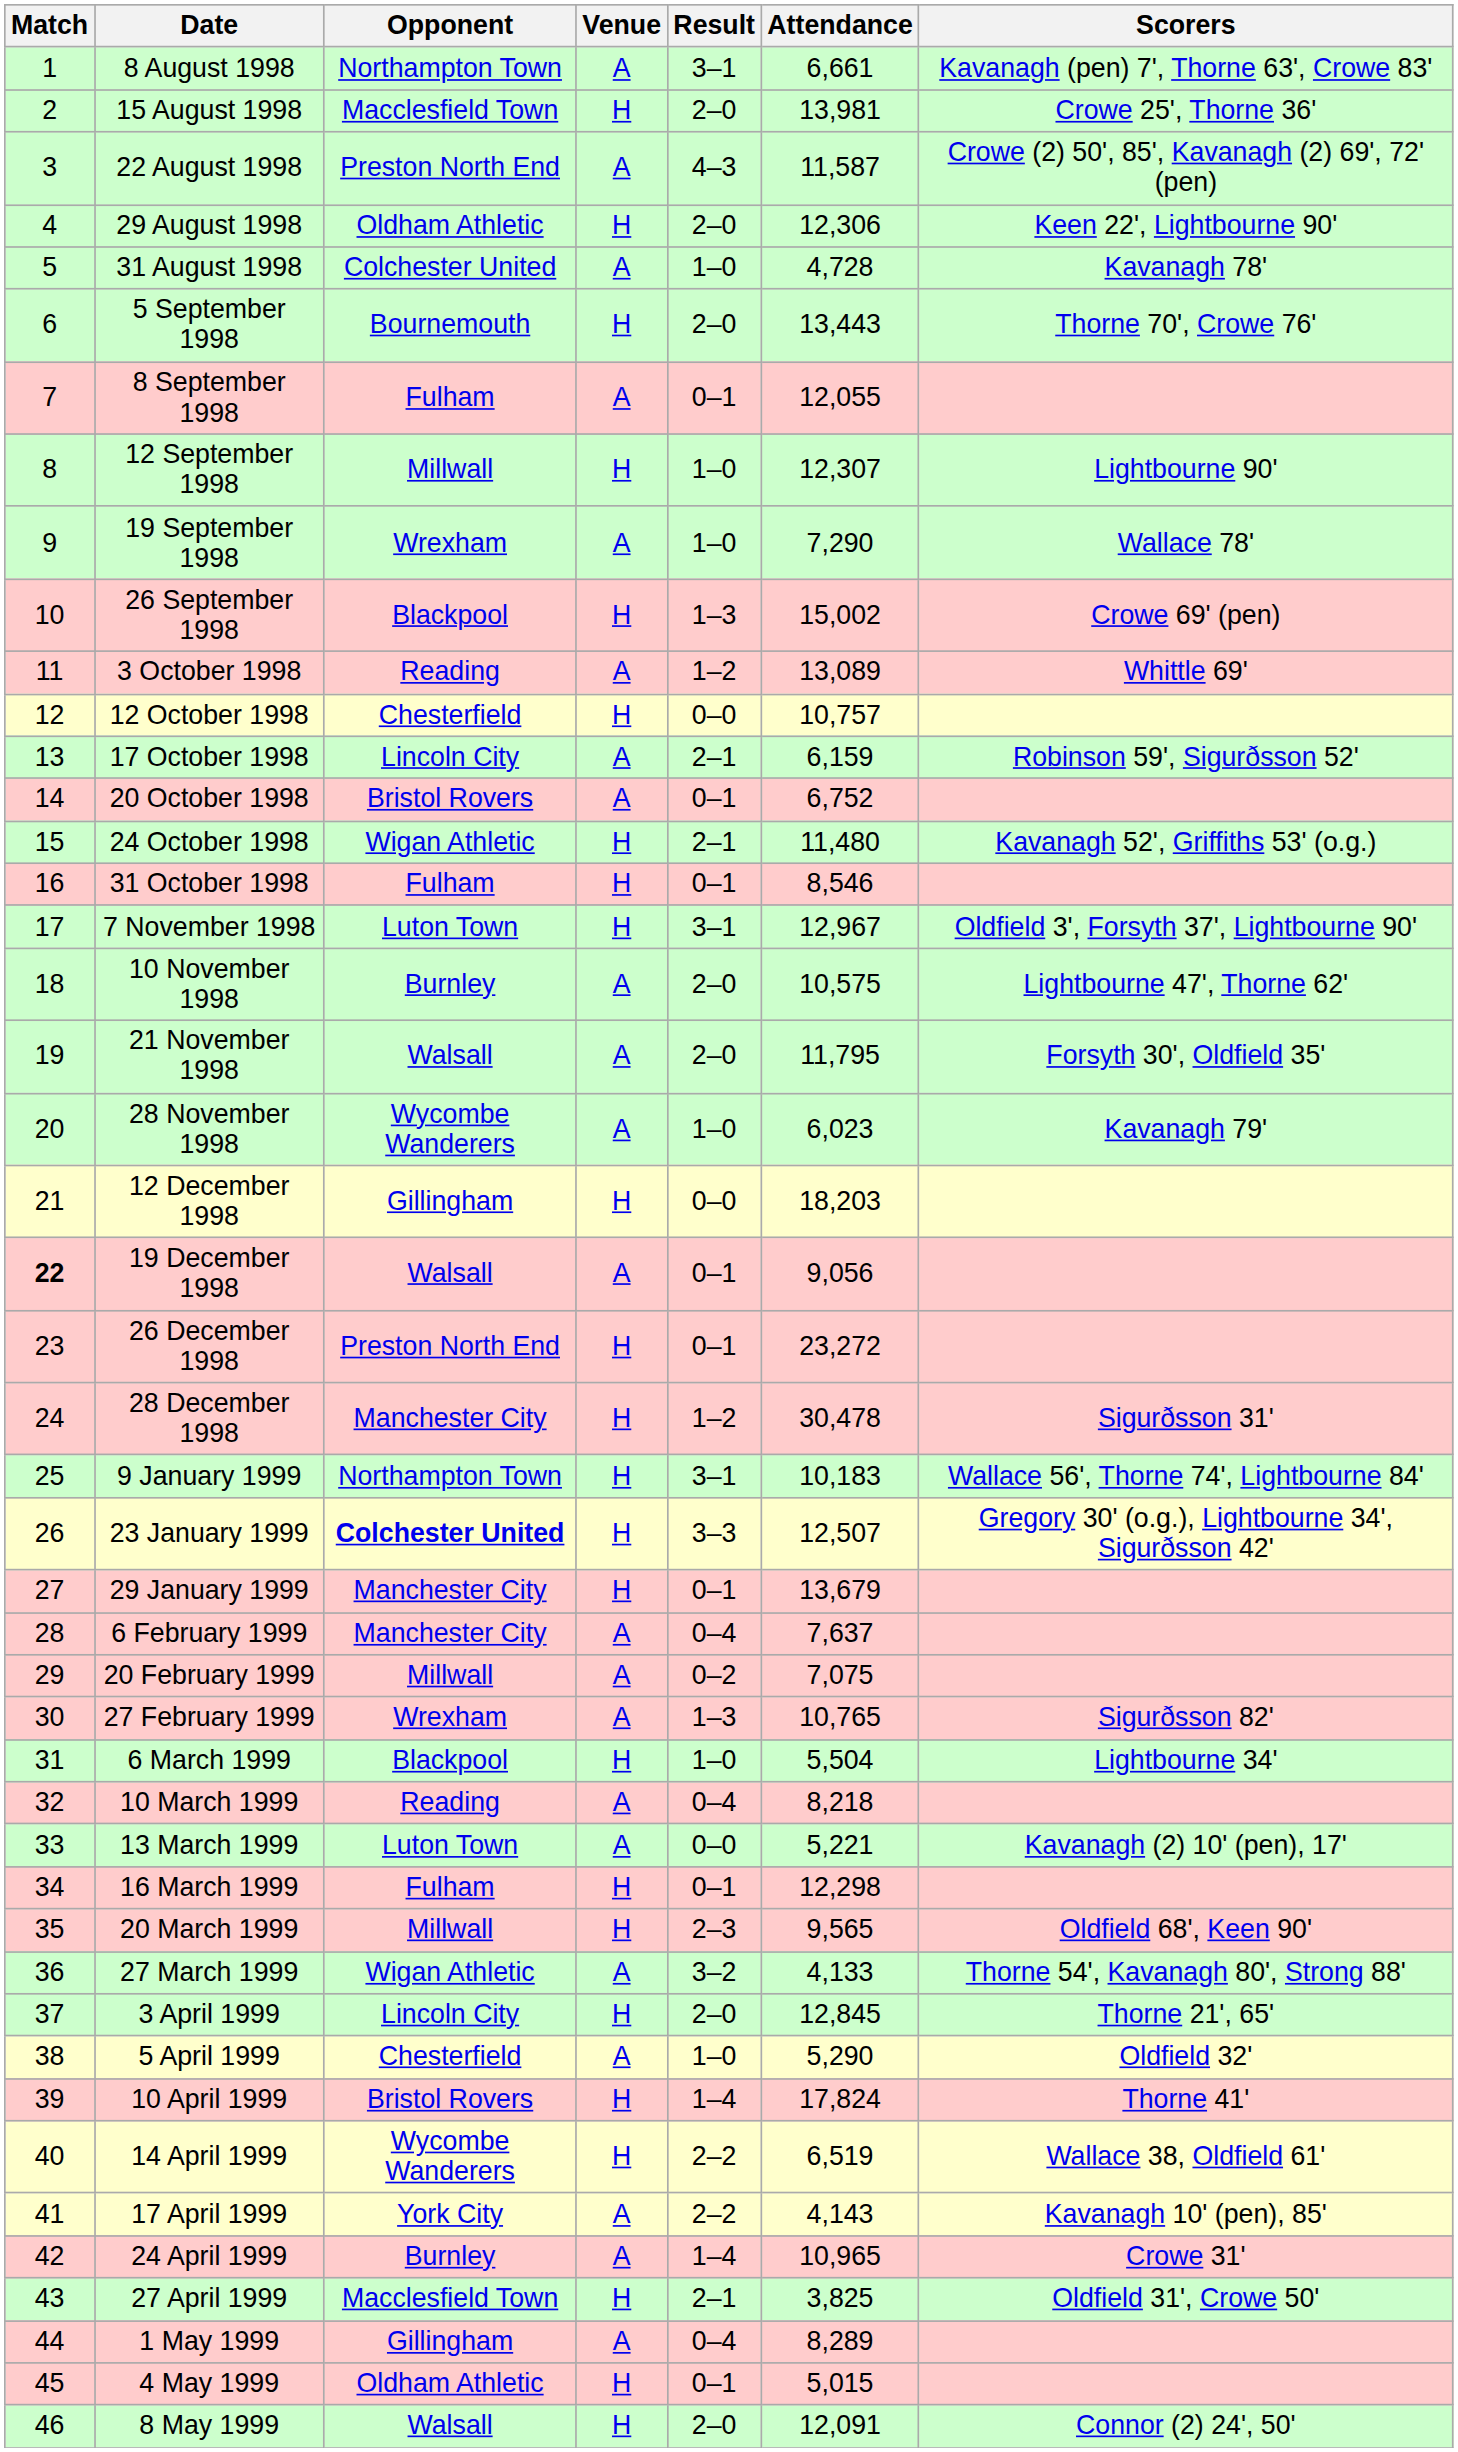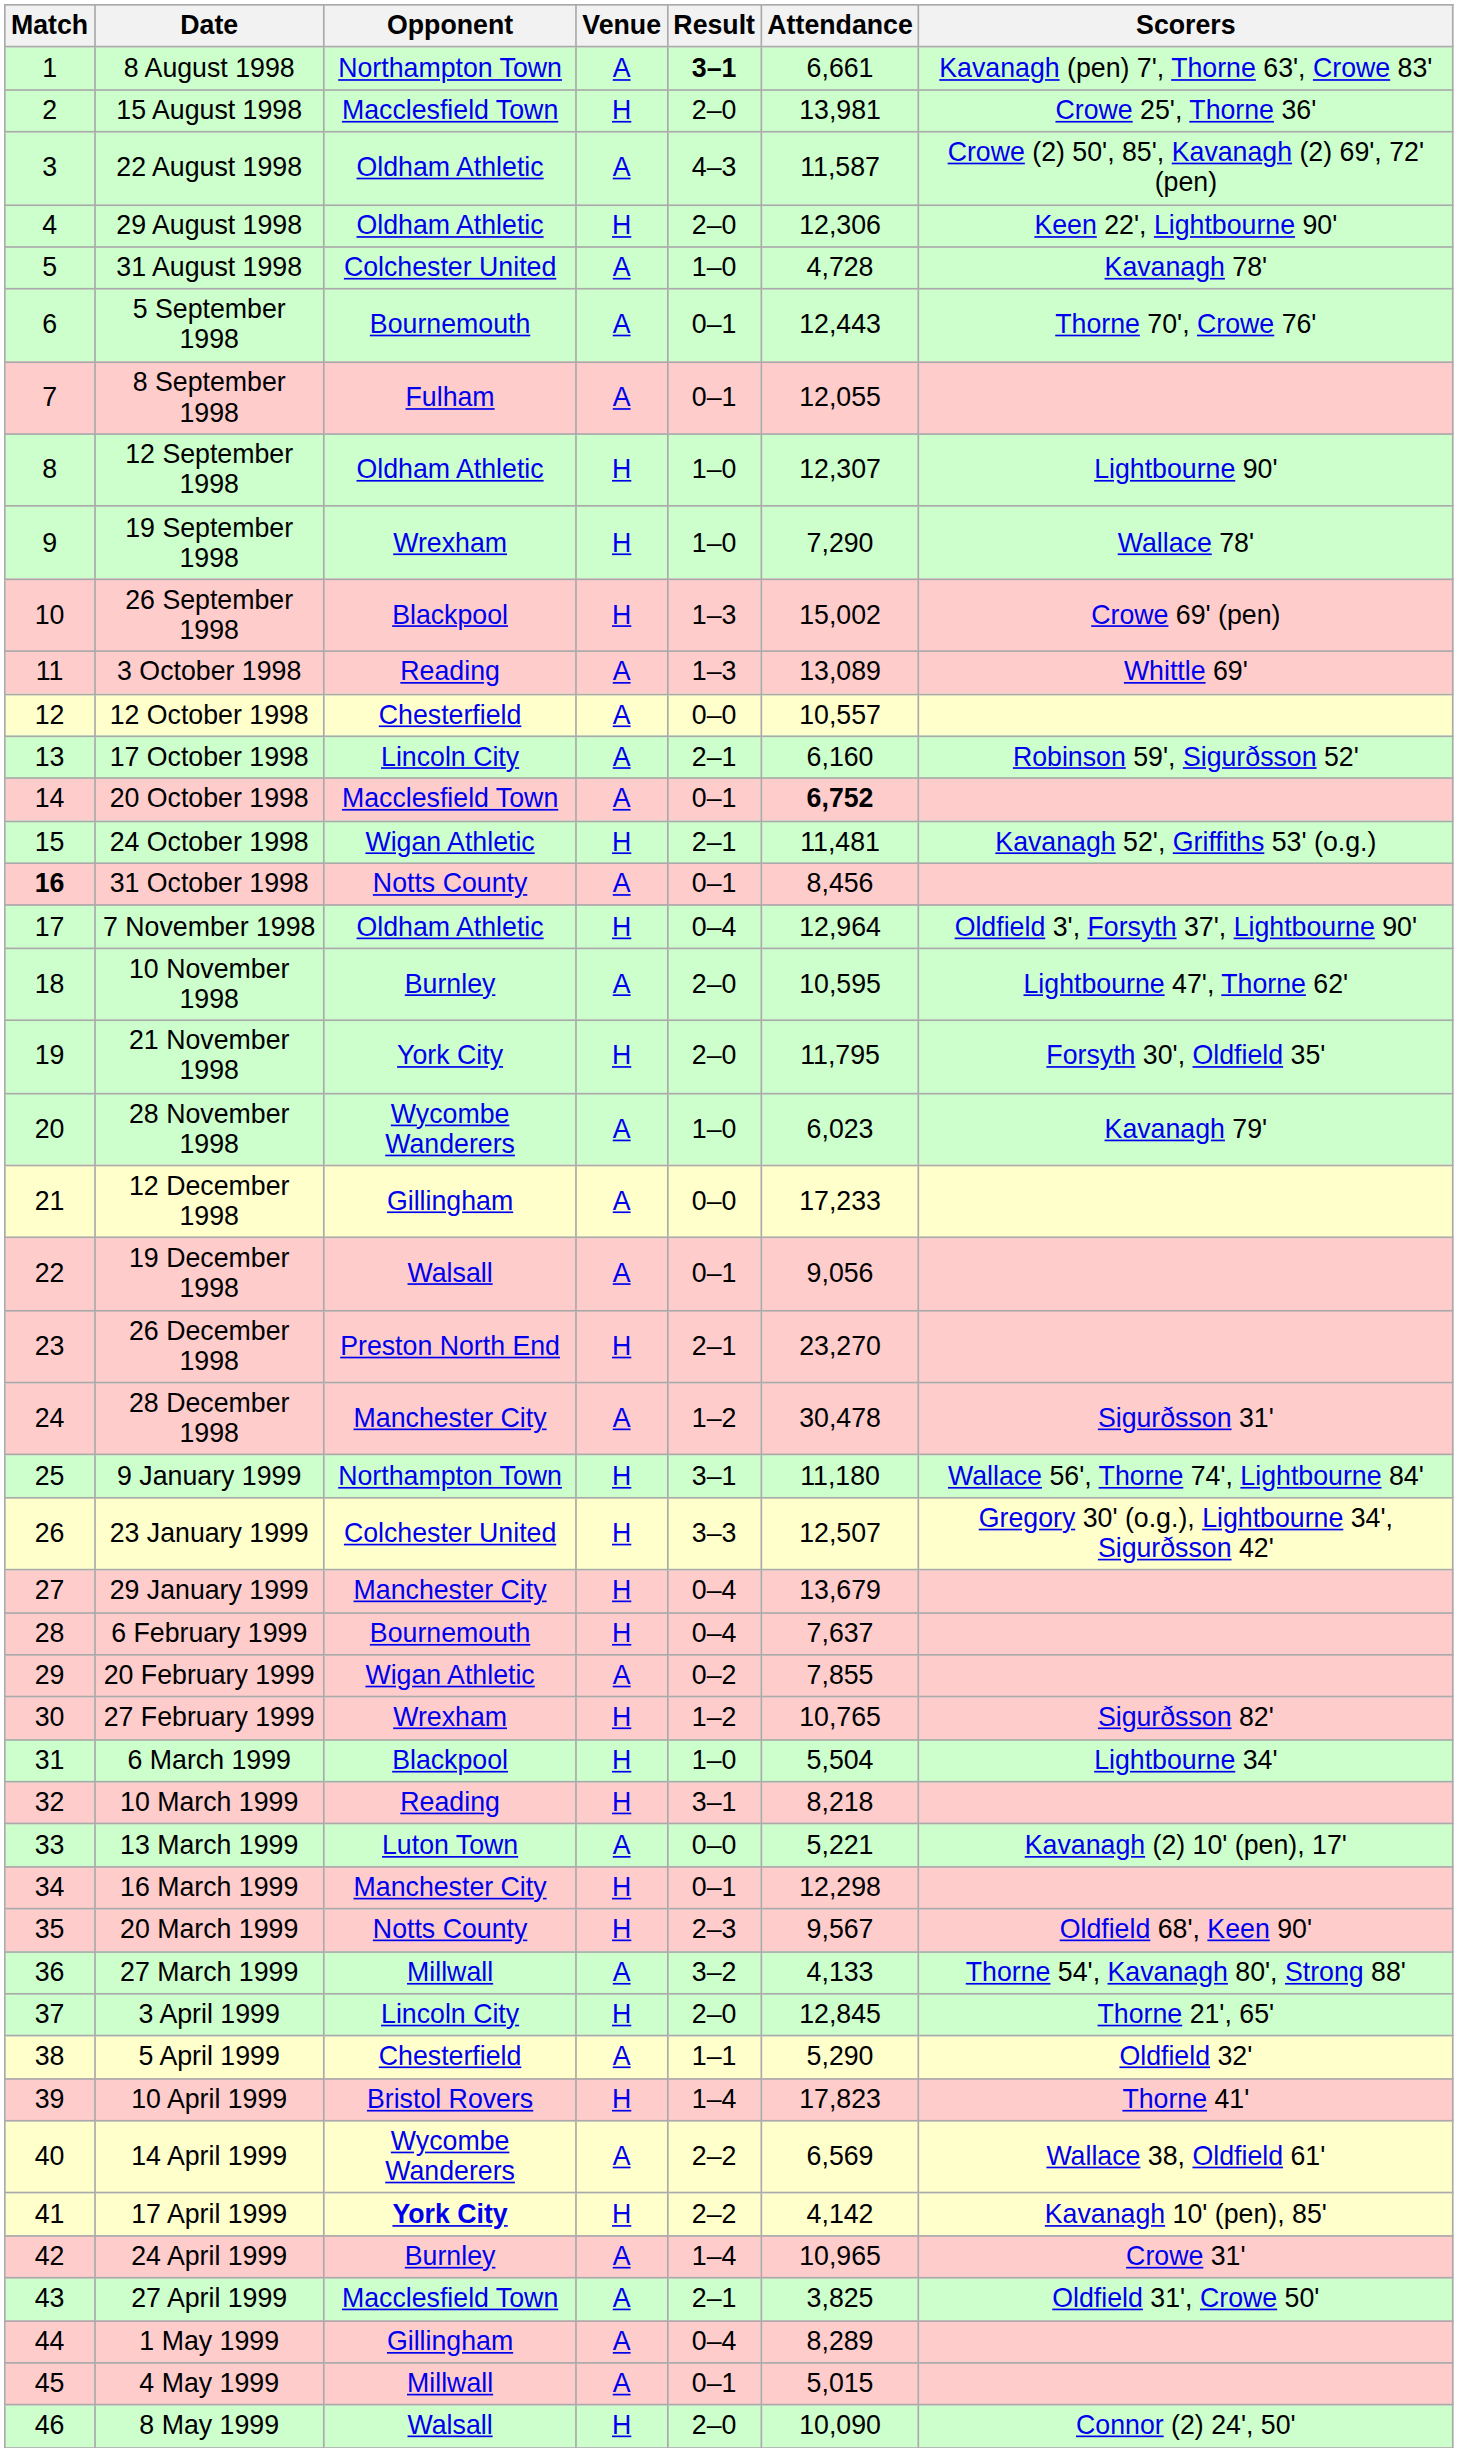8 August 1998 | Result: normal -> bold
22 August 1998 | Opponent: Preston North End -> Oldham Athletic
5 September 1998 | Venue: H -> A
5 September 1998 | Result: 2–0 -> 0–1
5 September 1998 | Attendance: 13,443 -> 12,443
12 September 1998 | Opponent: Millwall -> Oldham Athletic
19 September 1998 | Venue: A -> H
3 October 1998 | Result: 1–2 -> 1–3
12 October 1998 | Venue: H -> A
12 October 1998 | Attendance: 10,757 -> 10,557
17 October 1998 | Attendance: 6,159 -> 6,160
20 October 1998 | Opponent: Bristol Rovers -> Macclesfield Town
20 October 1998 | Attendance: normal -> bold
24 October 1998 | Attendance: 11,480 -> 11,481
31 October 1998 | Match: normal -> bold
31 October 1998 | Opponent: Fulham -> Notts County
31 October 1998 | Venue: H -> A
31 October 1998 | Attendance: 8,546 -> 8,456
7 November 1998 | Opponent: Luton Town -> Oldham Athletic
7 November 1998 | Result: 3–1 -> 0–4
7 November 1998 | Attendance: 12,967 -> 12,964
10 November 1998 | Attendance: 10,575 -> 10,595
21 November 1998 | Opponent: Walsall -> York City
21 November 1998 | Venue: A -> H
12 December 1998 | Venue: H -> A
12 December 1998 | Attendance: 18,203 -> 17,233
19 December 1998 | Match: bold -> normal
26 December 1998 | Result: 0–1 -> 2–1
26 December 1998 | Attendance: 23,272 -> 23,270
28 December 1998 | Venue: H -> A
9 January 1999 | Attendance: 10,183 -> 11,180
23 January 1999 | Opponent: bold -> normal
29 January 1999 | Result: 0–1 -> 0–4
6 February 1999 | Opponent: Manchester City -> Bournemouth
6 February 1999 | Venue: A -> H
20 February 1999 | Opponent: Millwall -> Wigan Athletic
20 February 1999 | Attendance: 7,075 -> 7,855
27 February 1999 | Venue: A -> H
27 February 1999 | Result: 1–3 -> 1–2
10 March 1999 | Venue: A -> H
10 March 1999 | Result: 0–4 -> 3–1
16 March 1999 | Opponent: Fulham -> Manchester City
20 March 1999 | Opponent: Millwall -> Notts County
20 March 1999 | Attendance: 9,565 -> 9,567
27 March 1999 | Opponent: Wigan Athletic -> Millwall
5 April 1999 | Result: 1–0 -> 1–1
10 April 1999 | Attendance: 17,824 -> 17,823
14 April 1999 | Venue: H -> A
14 April 1999 | Attendance: 6,519 -> 6,569
17 April 1999 | Opponent: normal -> bold
17 April 1999 | Venue: A -> H
17 April 1999 | Attendance: 4,143 -> 4,142
27 April 1999 | Venue: H -> A
4 May 1999 | Opponent: Oldham Athletic -> Millwall
4 May 1999 | Venue: H -> A
8 May 1999 | Attendance: 12,091 -> 10,090
